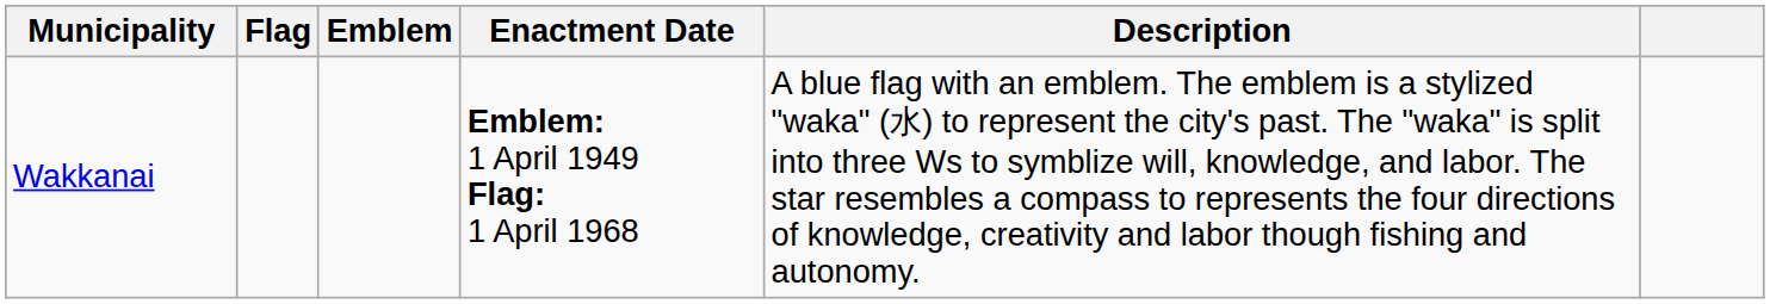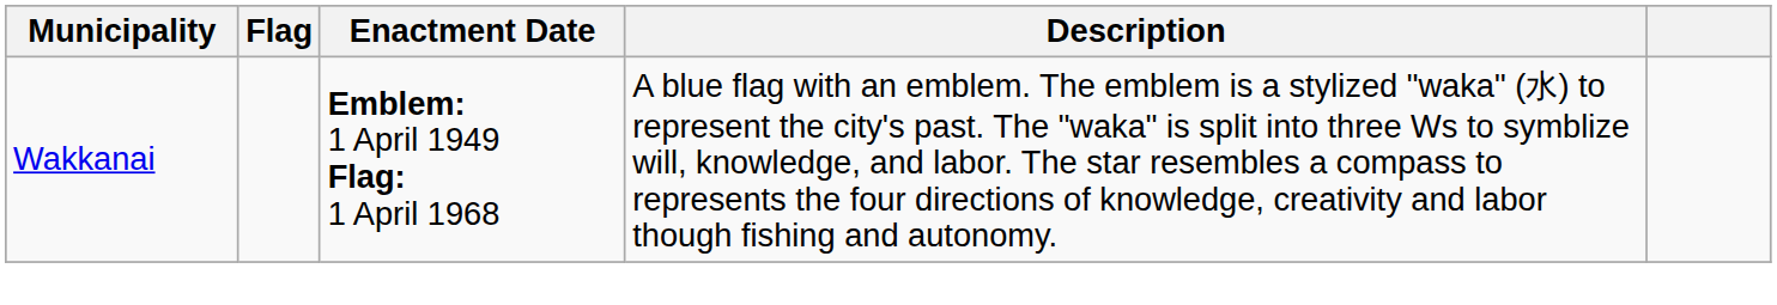- column: Emblem
